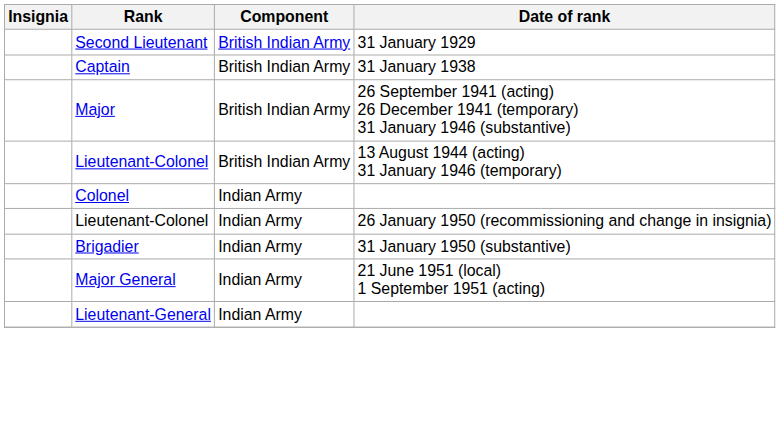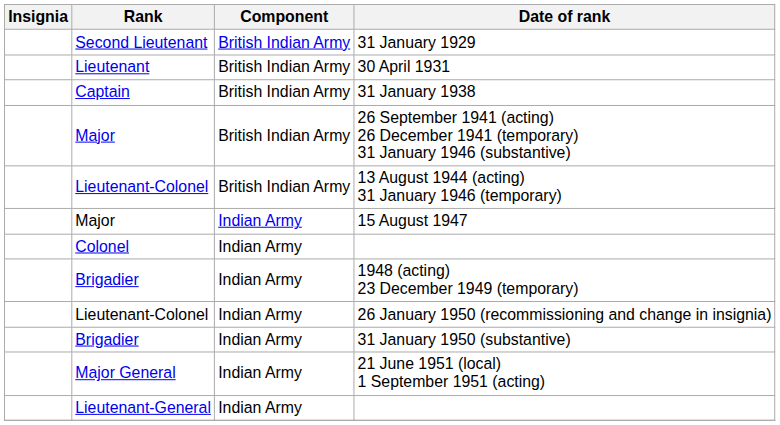+ row: Lieutenant | British Indian Army | 30 April 1931
+ row: Major | Indian Army | 15 August 1947
+ row: Brigadier | Indian Army | 1948 (acting) 23 December 1949 (temporary)
